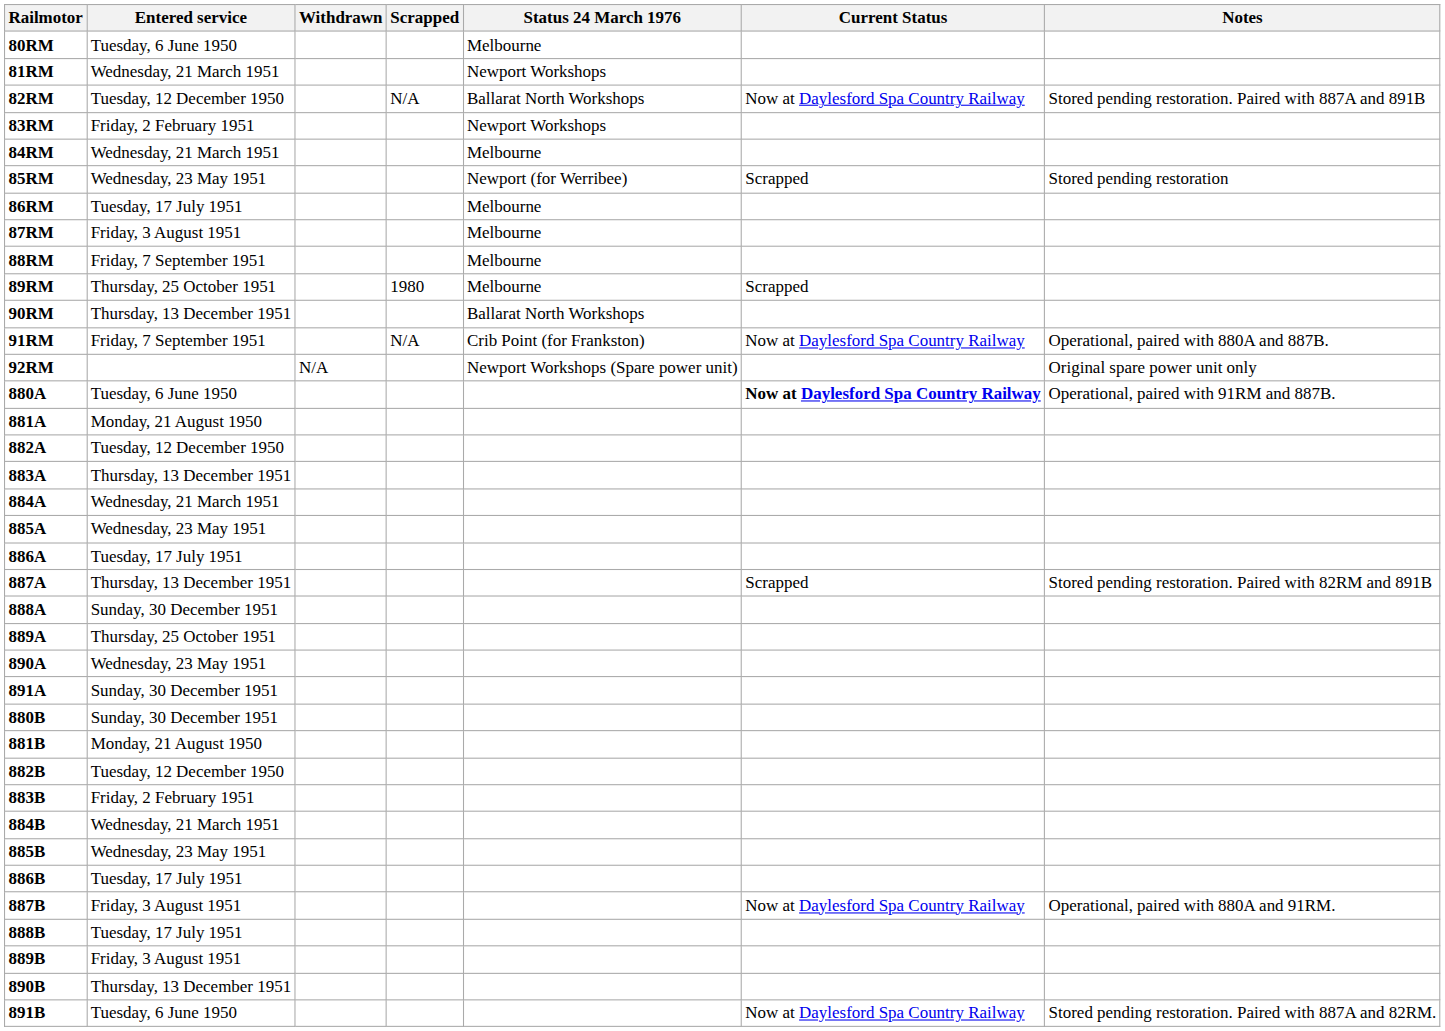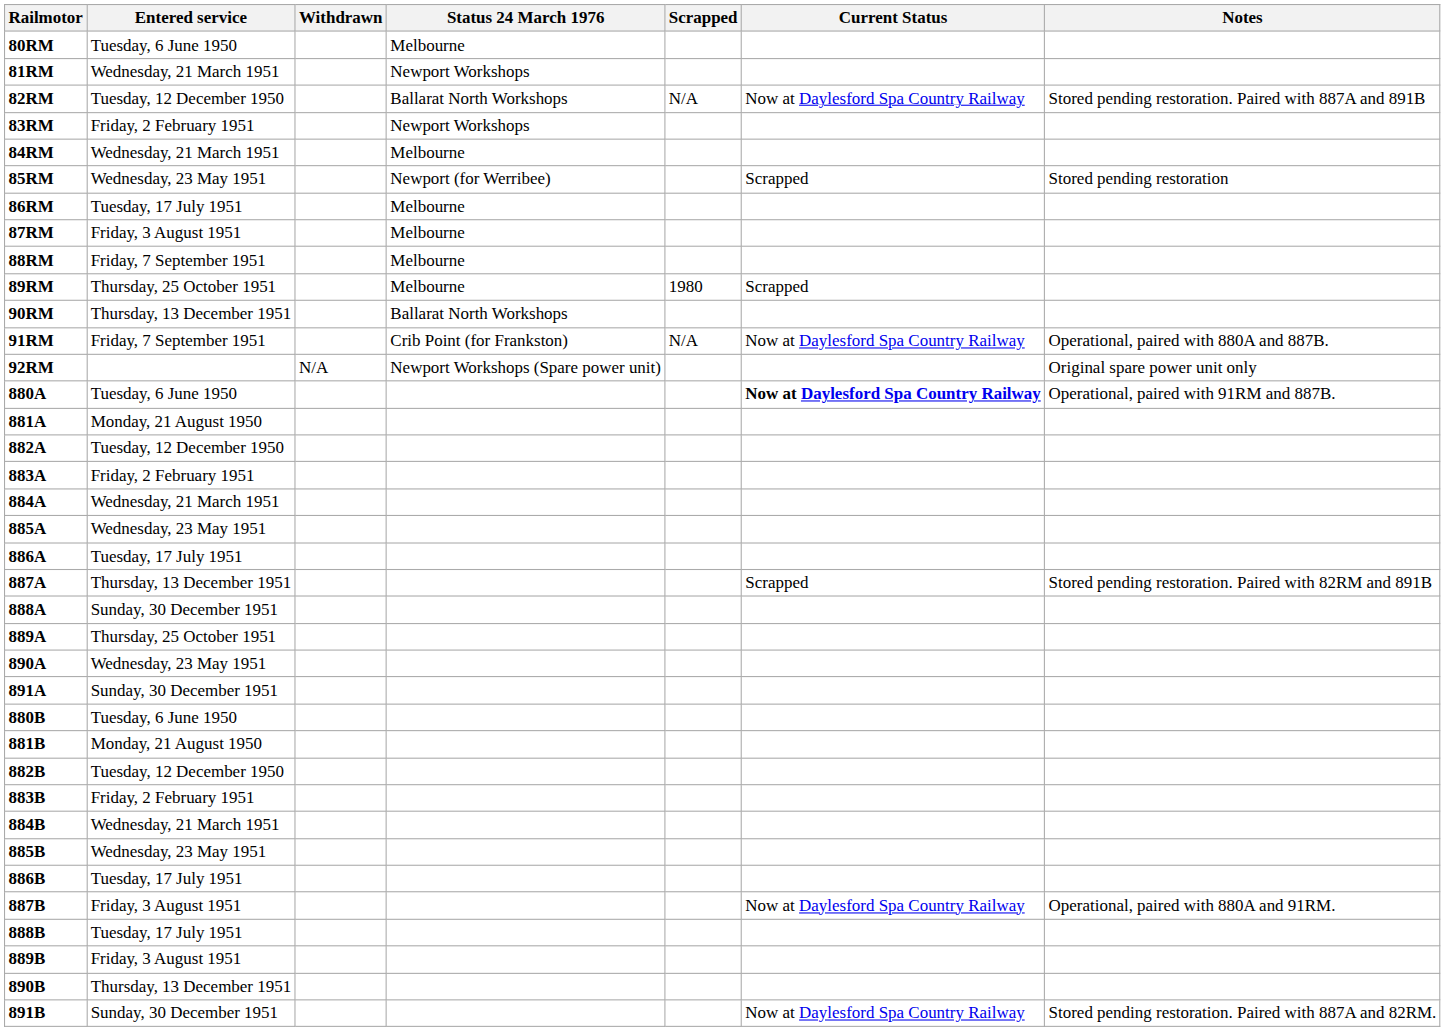columns swapped: Scrapped <-> Status 24 March 1976
883A | Entered service: Thursday, 13 December 1951 -> Friday, 2 February 1951
880B | Entered service: Sunday, 30 December 1951 -> Tuesday, 6 June 1950
891B | Entered service: Tuesday, 6 June 1950 -> Sunday, 30 December 1951
